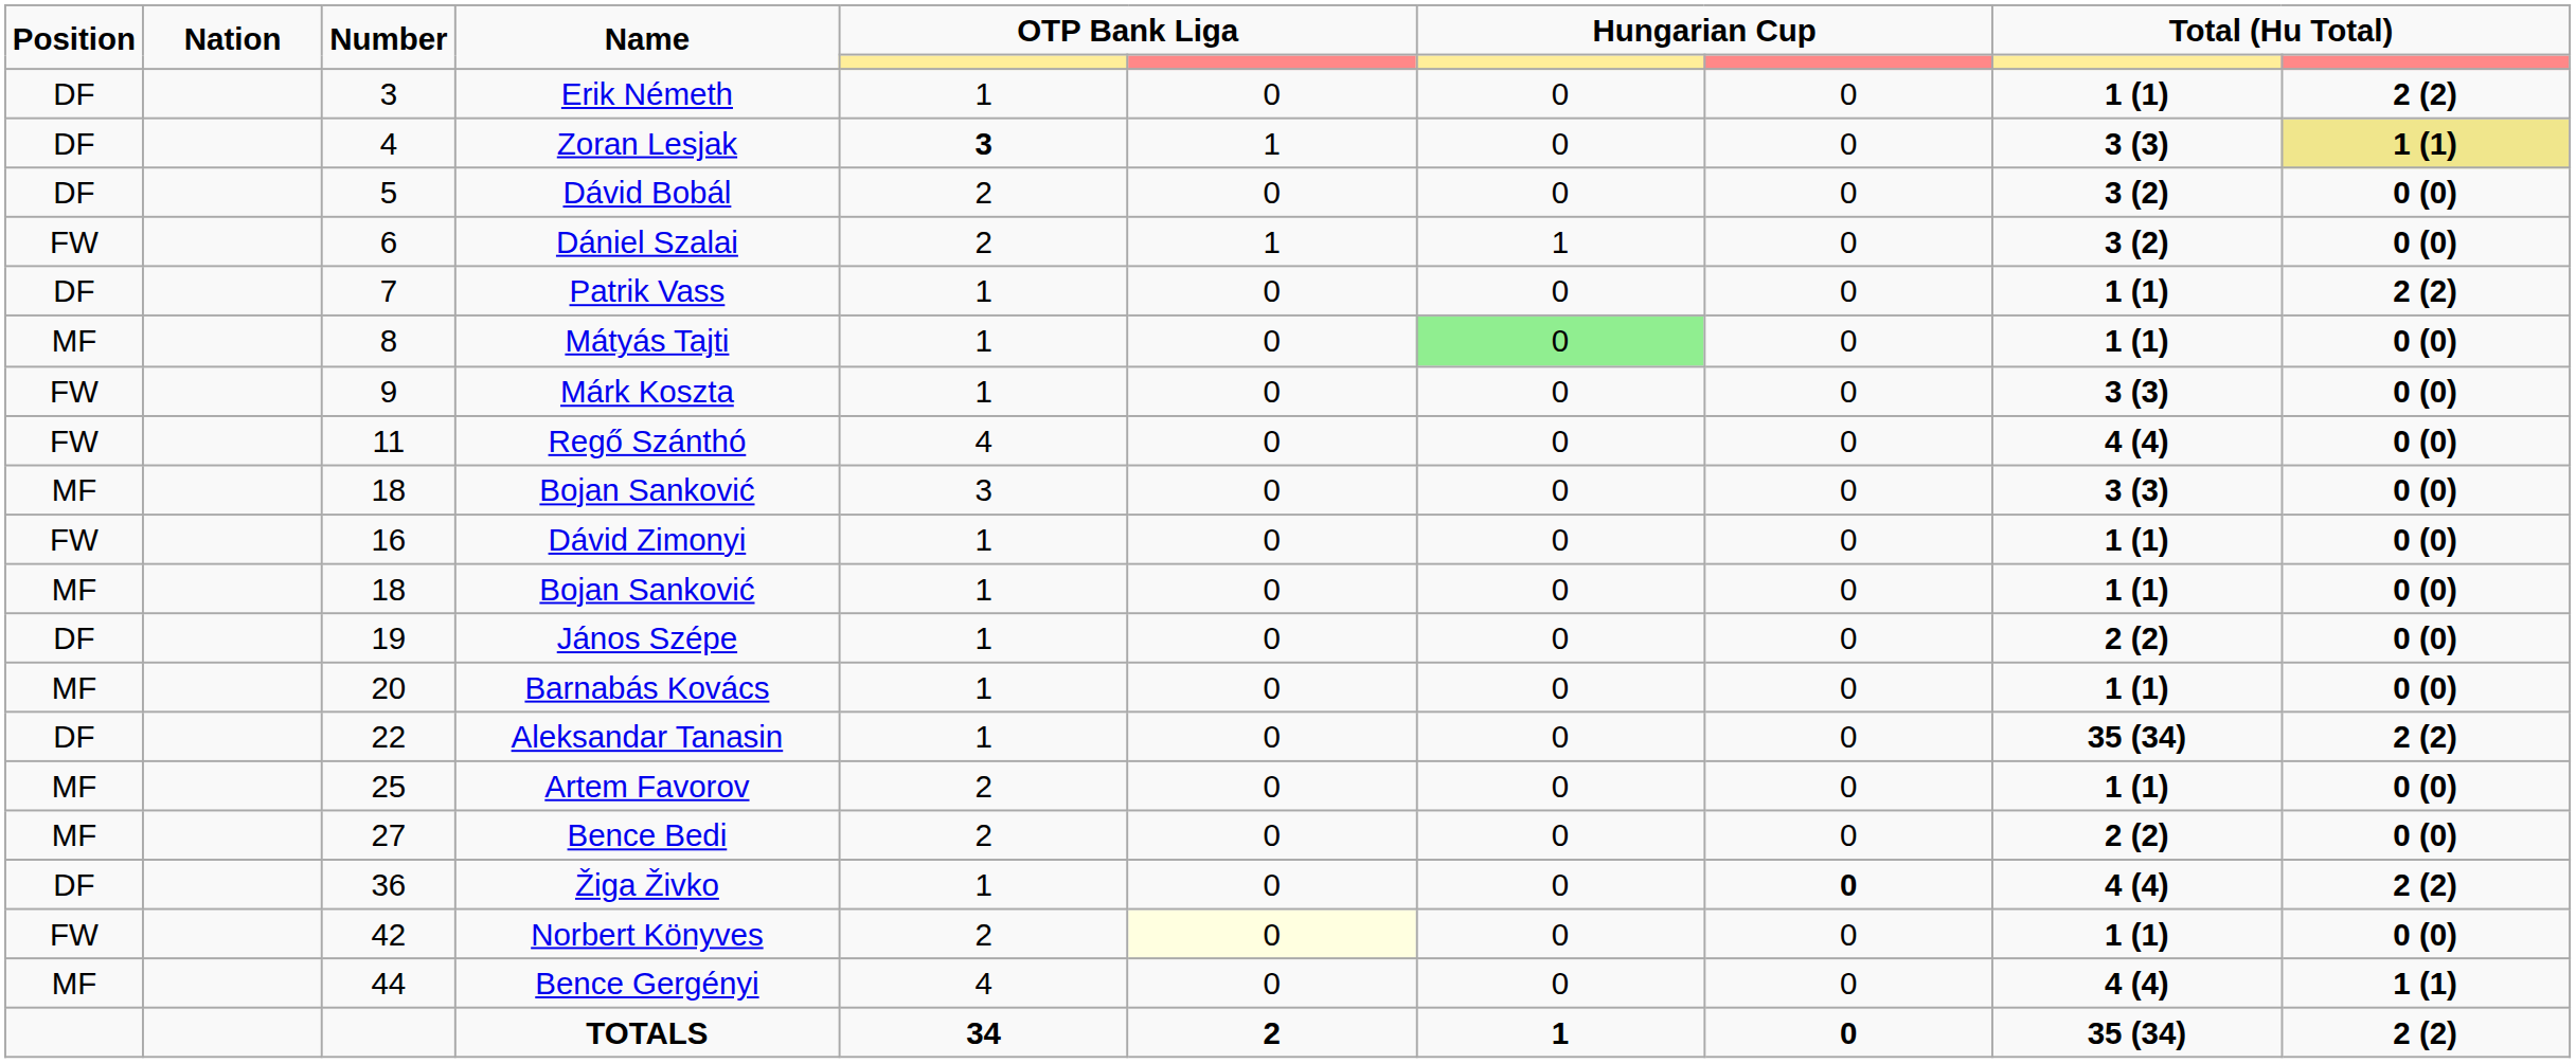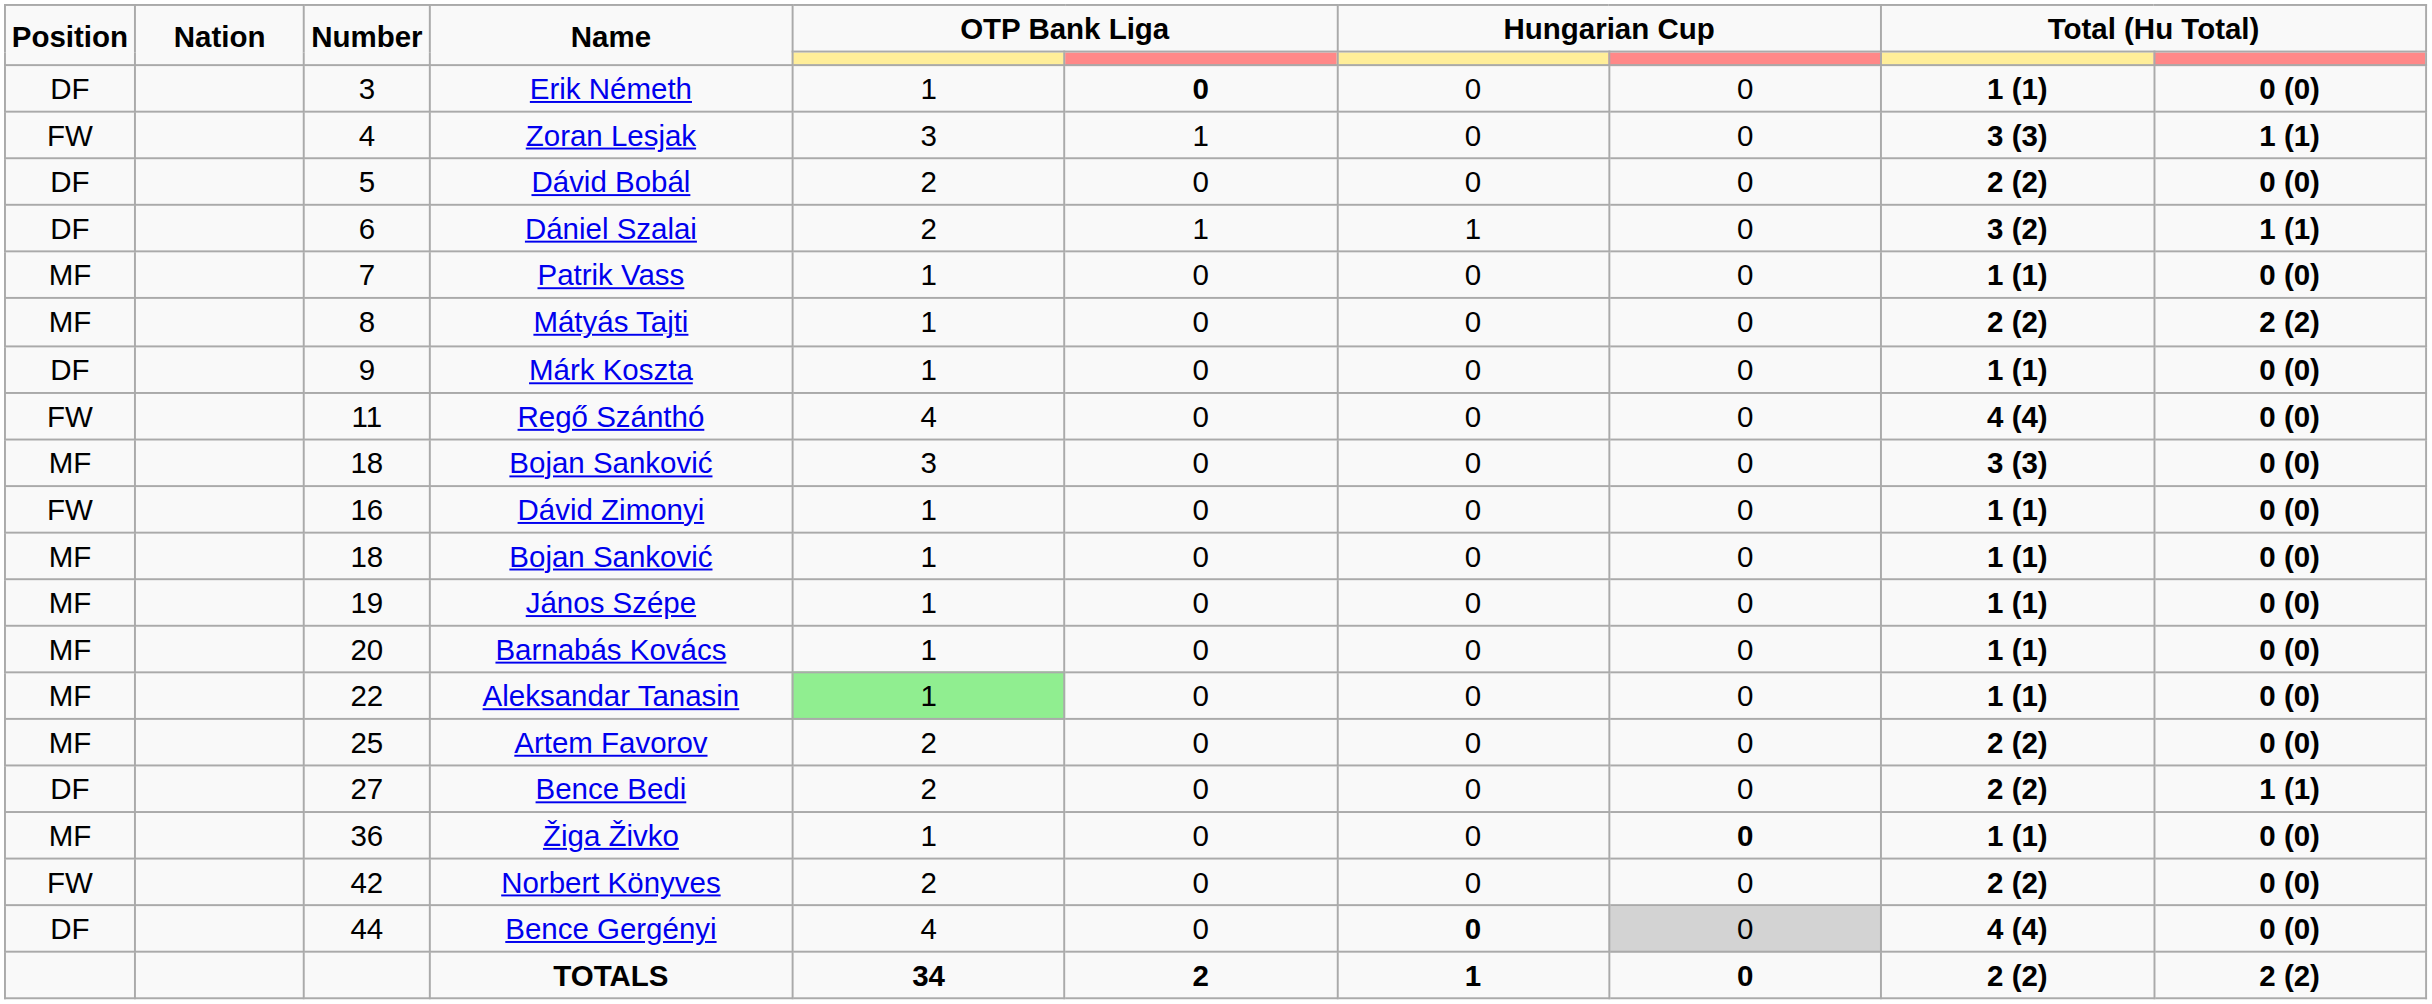Erik Németh | column 6: normal -> bold
Erik Németh | column 10: 2 (2) -> 0 (0)
Zoran Lesjak | Position: DF -> FW
Zoran Lesjak | column 5: bold -> normal
Zoran Lesjak | column 10: khaki background -> no background
Dávid Bobál | column 9: 3 (2) -> 2 (2)
Dániel Szalai | Position: FW -> DF
Dániel Szalai | column 10: 0 (0) -> 1 (1)
Patrik Vass | Position: DF -> MF
Patrik Vass | column 10: 2 (2) -> 0 (0)
Mátyás Tajti | column 7: lightgreen background -> no background
Mátyás Tajti | column 9: 1 (1) -> 2 (2)
Mátyás Tajti | column 10: 0 (0) -> 2 (2)
Márk Koszta | Position: FW -> DF
Márk Koszta | column 9: 3 (3) -> 1 (1)
János Szépe | Position: DF -> MF
János Szépe | column 9: 2 (2) -> 1 (1)
Aleksandar Tanasin | Position: DF -> MF
Aleksandar Tanasin | column 5: no background -> lightgreen background
Aleksandar Tanasin | column 9: 35 (34) -> 1 (1)
Aleksandar Tanasin | column 10: 2 (2) -> 0 (0)
Artem Favorov | column 9: 1 (1) -> 2 (2)
Bence Bedi | Position: MF -> DF
Bence Bedi | column 10: 0 (0) -> 1 (1)
Žiga Živko | Position: DF -> MF
Žiga Živko | column 9: 4 (4) -> 1 (1)
Žiga Živko | column 10: 2 (2) -> 0 (0)
Norbert Könyves | column 6: lightyellow background -> no background
Norbert Könyves | column 9: 1 (1) -> 2 (2)
Bence Gergényi | Position: MF -> DF
Bence Gergényi | column 7: normal -> bold
Bence Gergényi | column 8: no background -> lightgrey background
Bence Gergényi | column 10: 1 (1) -> 0 (0)
TOTALS | column 9: 35 (34) -> 2 (2)
